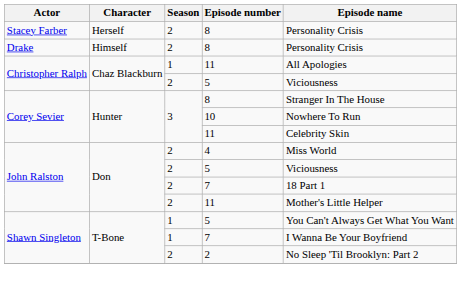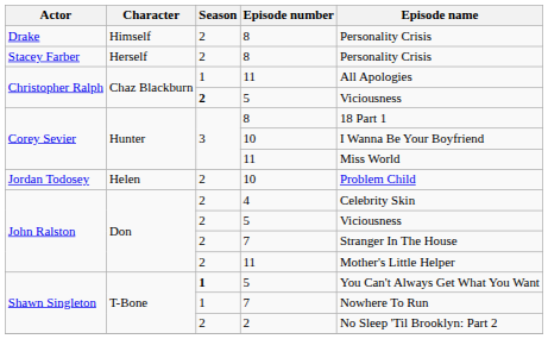rows swapped: Stacey Farber <-> Drake
Christopher Ralph / 5 | Season: normal -> bold
Corey Sevier / 8 | Episode name: Stranger In The House -> 18 Part 1
Corey Sevier / 10 | Episode name: Nowhere To Run -> I Wanna Be Your Boyfriend
Corey Sevier / 11 | Episode name: Celebrity Skin -> Miss World
+ row: Jordan Todosey | Helen | 2 | 10 | Problem Child
John Ralston / 4 | Episode name: Miss World -> Celebrity Skin
John Ralston / 7 | Episode name: 18 Part 1 -> Stranger In The House
Shawn Singleton / 5 | Season: normal -> bold
Shawn Singleton / 7 | Episode name: I Wanna Be Your Boyfriend -> Nowhere To Run
